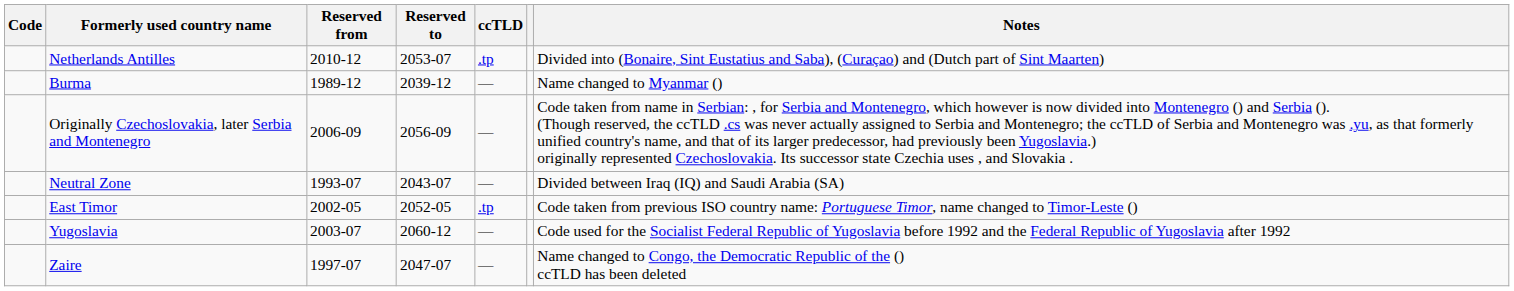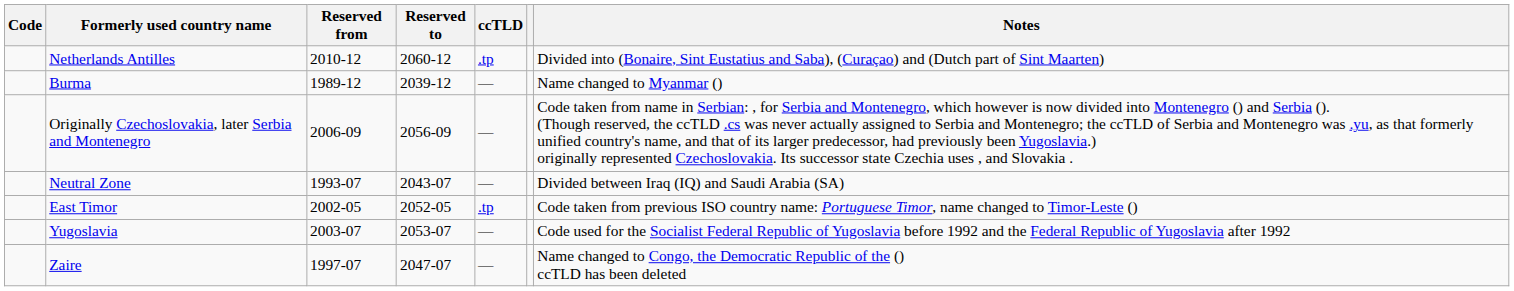Netherlands Antilles | Reserved to: 2053-07 -> 2060-12
Yugoslavia | Reserved to: 2060-12 -> 2053-07
